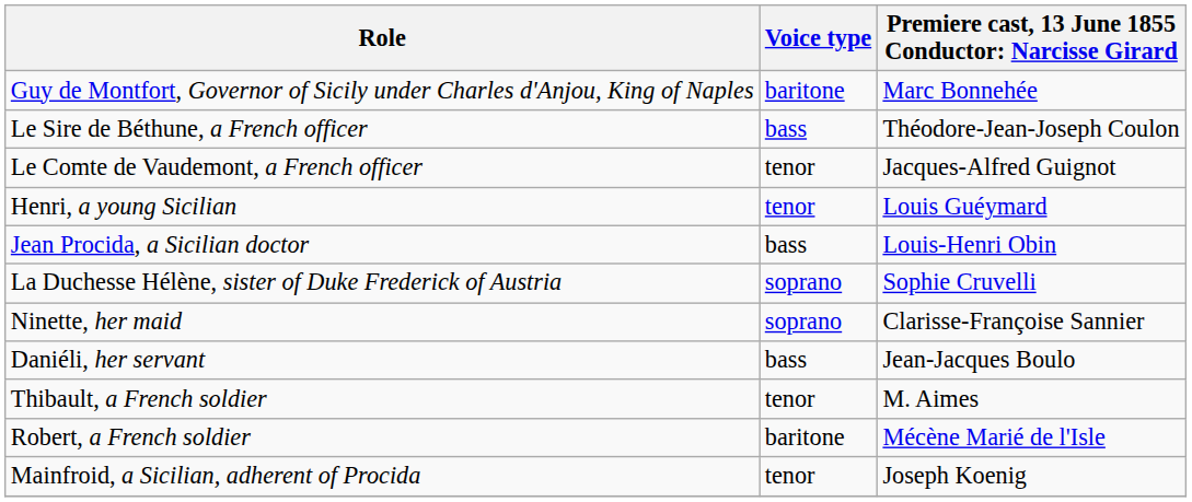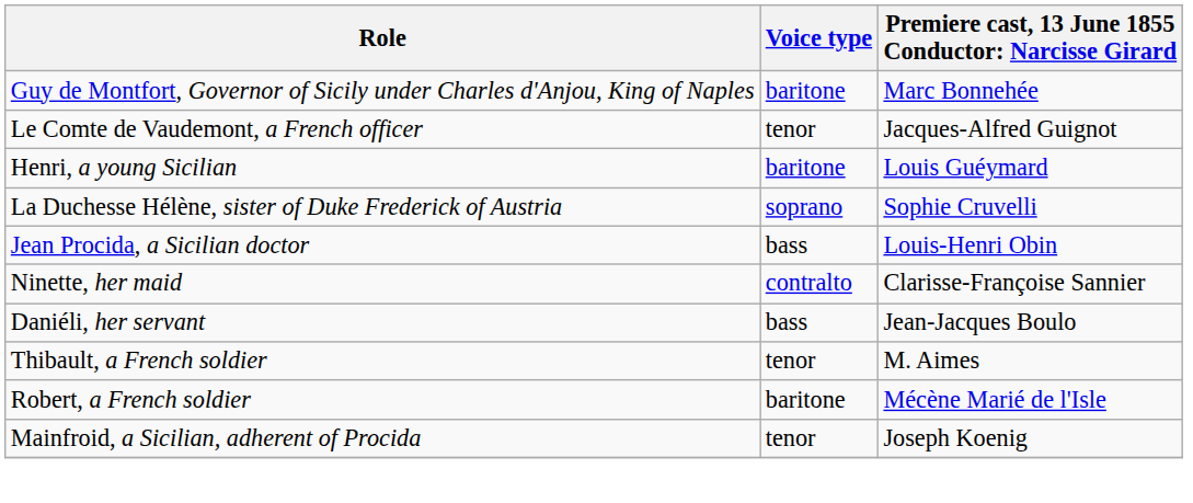- row: Le Sire de Béthune, a French officer | bass | Théodore-Jean-Joseph Coulon
Henri, a young Sicilian | Voice type: tenor -> baritone
rows swapped: Jean Procida, a Sicilian doctor <-> La Duchesse Hélène, sister of Duke Frederick of Austria
Ninette, her maid | Voice type: soprano -> contralto
